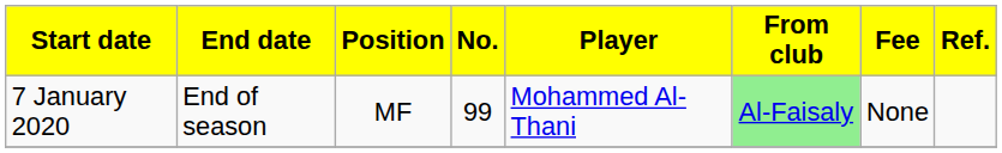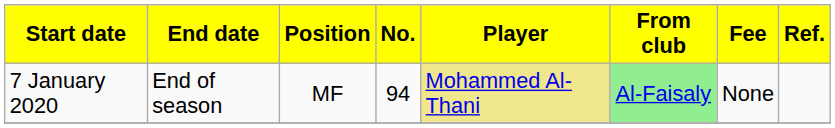7 January 2020 | No.: 99 -> 94
7 January 2020 | Player: no background -> khaki background
